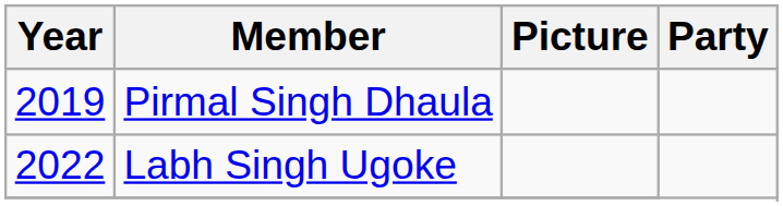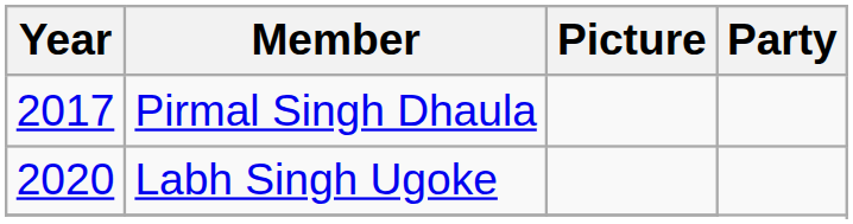Pirmal Singh Dhaula | Year: 2019 -> 2017
Labh Singh Ugoke | Year: 2022 -> 2020
